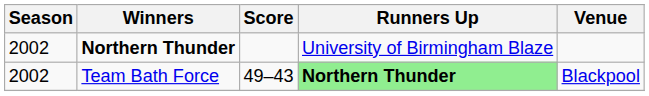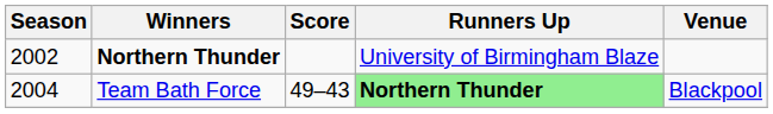Team Bath Force | Season: 2002 -> 2004
